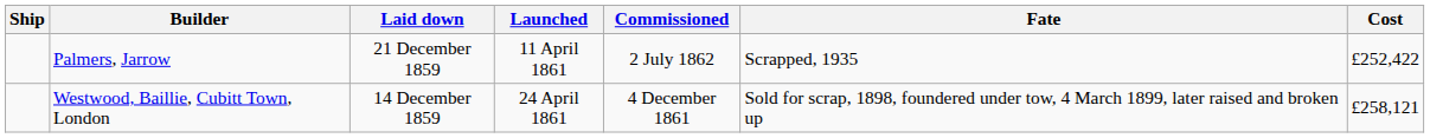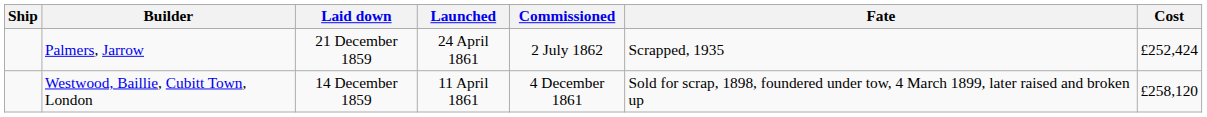Palmers, Jarrow | Launched: 11 April 1861 -> 24 April 1861
Palmers, Jarrow | Cost: £252,422 -> £252,424
Westwood, Baillie, Cubitt Town, London | Launched: 24 April 1861 -> 11 April 1861
Westwood, Baillie, Cubitt Town, London | Cost: £258,121 -> £258,120
